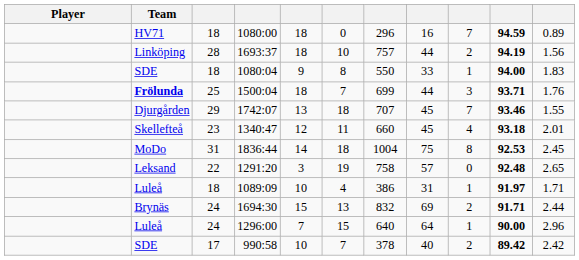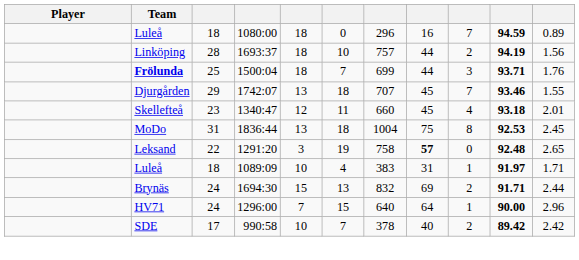1080:00 | Team: HV71 -> Luleå
- row: SDE | 18 | 1080:04 | 9 | 8 | 550 | 33 | 1 | 94.00 | 1.83
1836:44 | column 5: 14 -> 13
1291:20 | column 8: normal -> bold
1089:09 | column 7: 386 -> 383
1296:00 | Team: Luleå -> HV71
